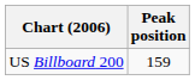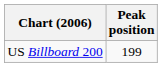US Billboard 200 | Peak position: 159 -> 199
